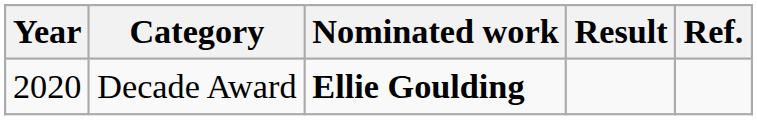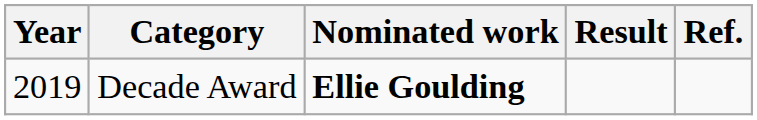Decade Award | Year: 2020 -> 2019
